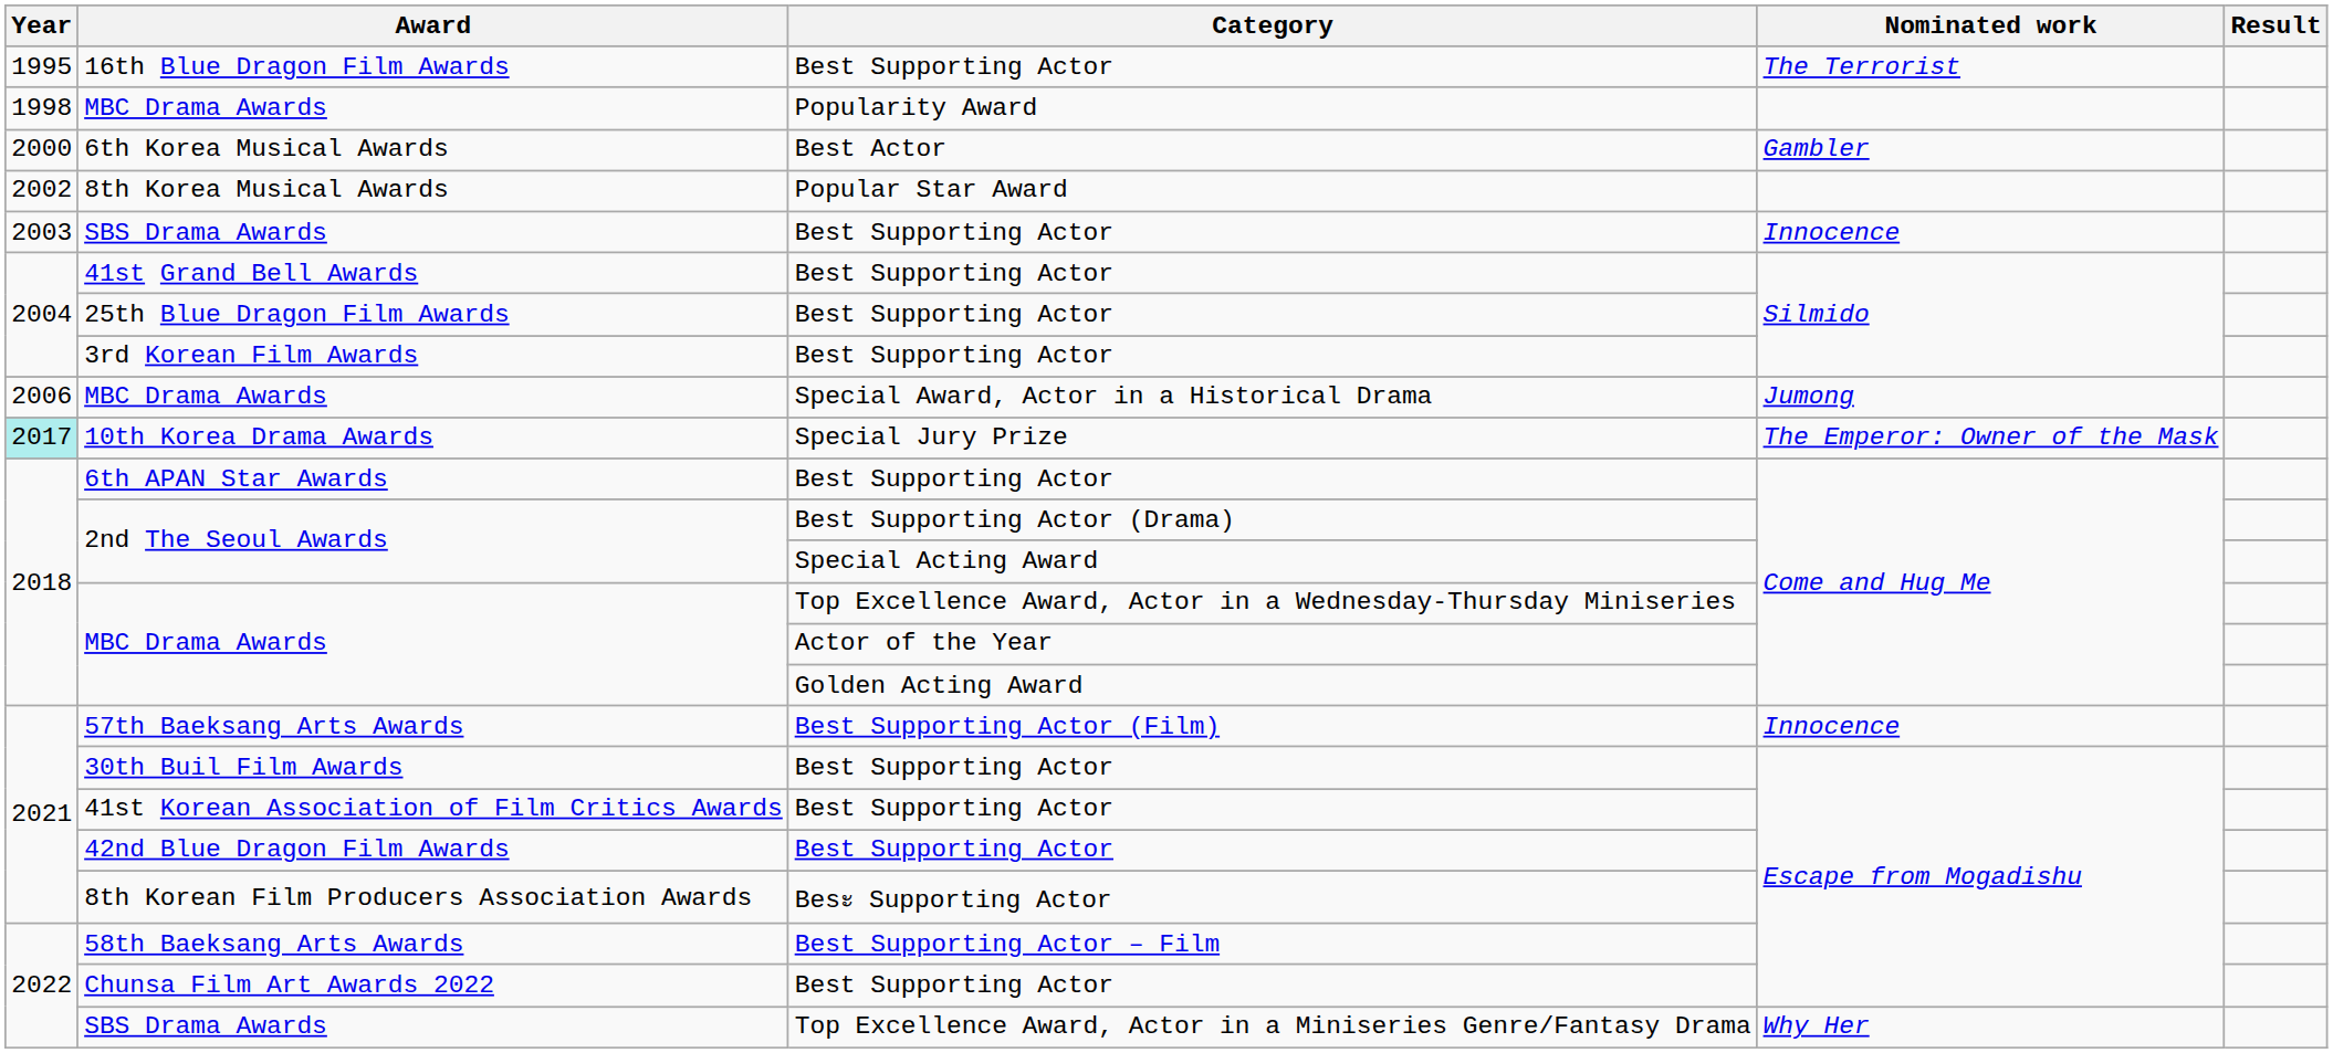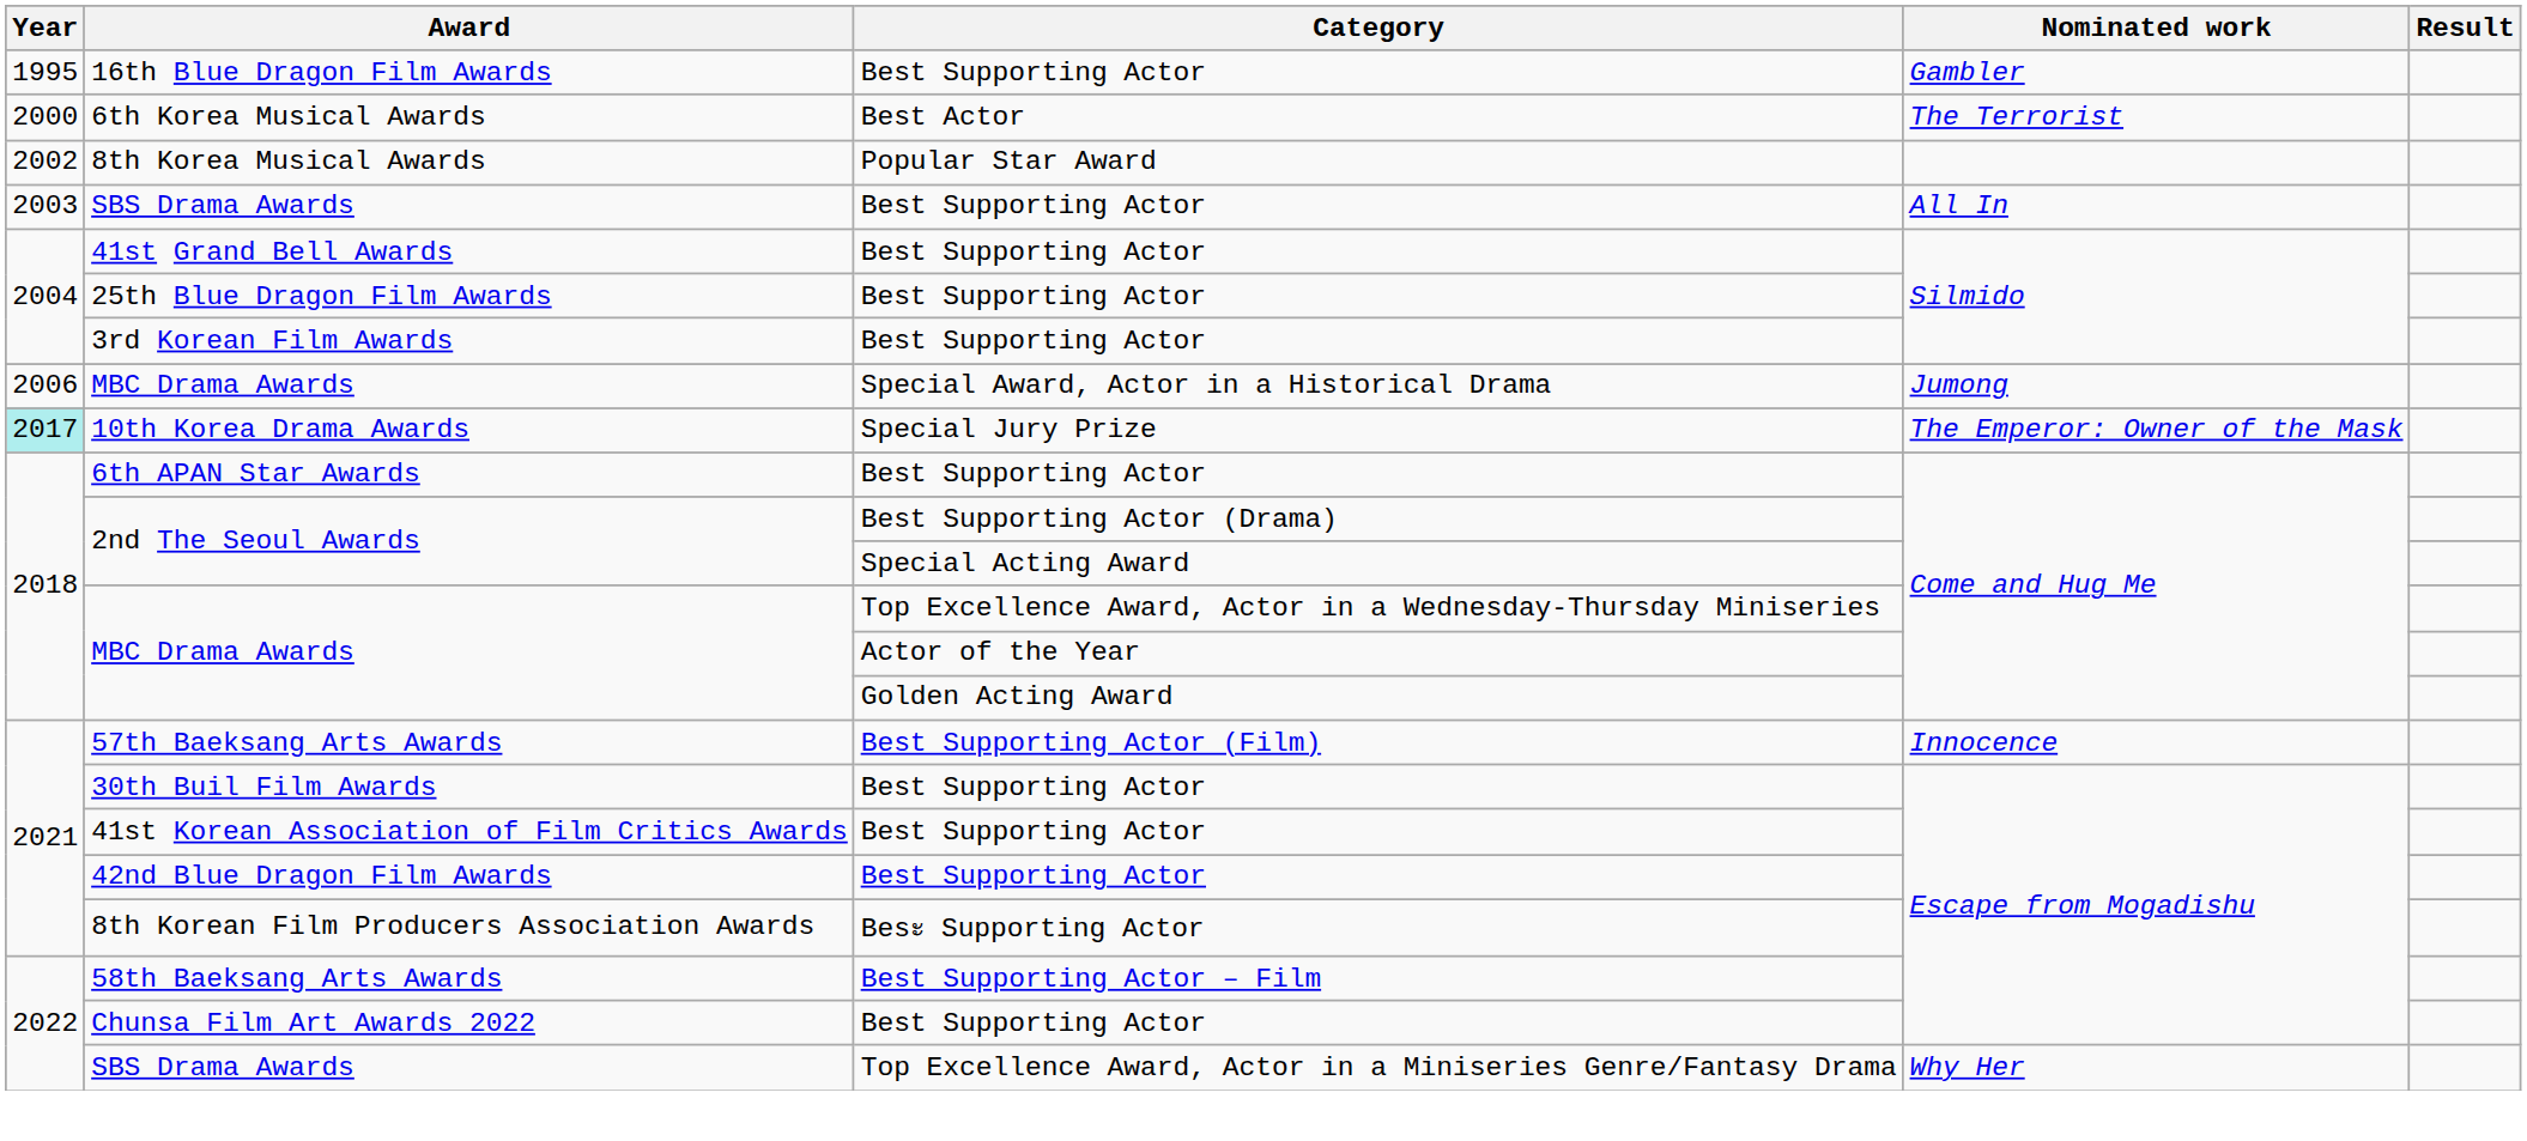16th Blue Dragon Film Awards | Nominated work: The Terrorist -> Gambler
- row: 1998 | MBC Drama Awards | Popularity Award
6th Korea Musical Awards | Nominated work: Gambler -> The Terrorist
SBS Drama Awards / Best Supporting Actor | Nominated work: Innocence -> All In
